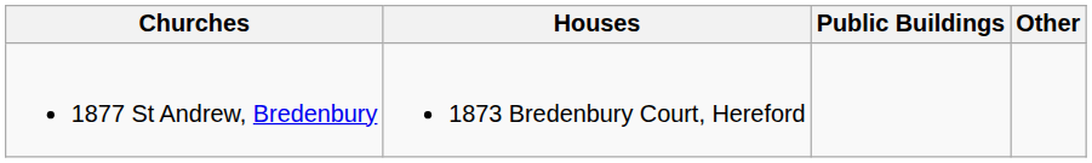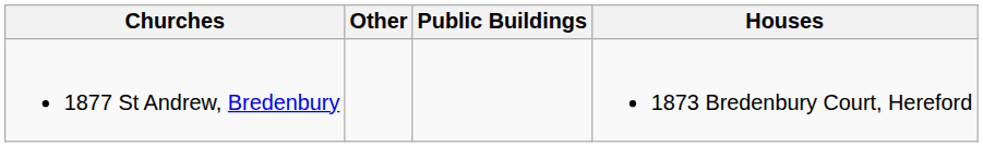columns swapped: Houses <-> Other
